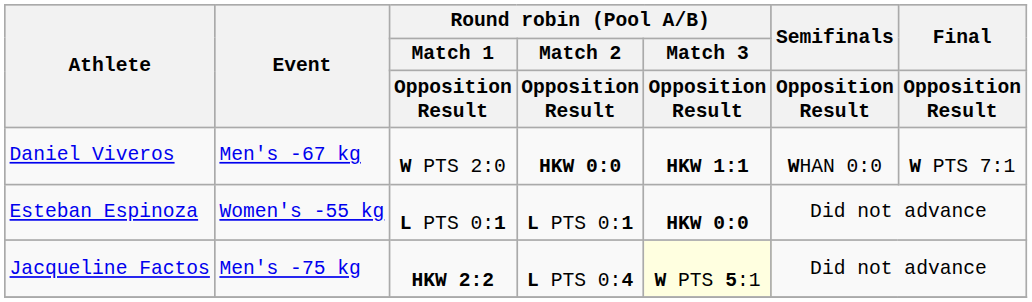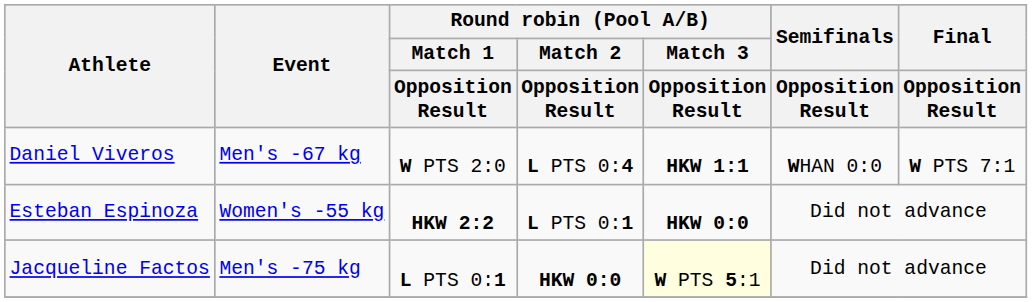Daniel Viveros | Round robin (Pool A/B) / Match 2 / Opposition Result: HKW 0:0 -> L PTS 0:4
Esteban Espinoza | Round robin (Pool A/B) / Match 1 / Opposition Result: L PTS 0:1 -> HKW 2:2
Jacqueline Factos | Round robin (Pool A/B) / Match 1 / Opposition Result: HKW 2:2 -> L PTS 0:1
Jacqueline Factos | Round robin (Pool A/B) / Match 2 / Opposition Result: L PTS 0:4 -> HKW 0:0
